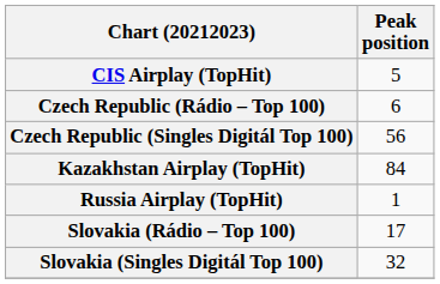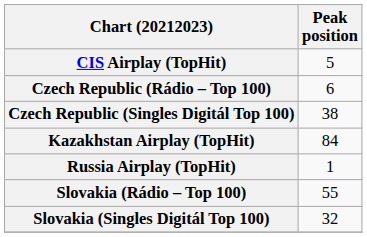Czech Republic (Singles Digitál Top 100) | Peak position: 56 -> 38
Slovakia (Rádio – Top 100) | Peak position: 17 -> 55
